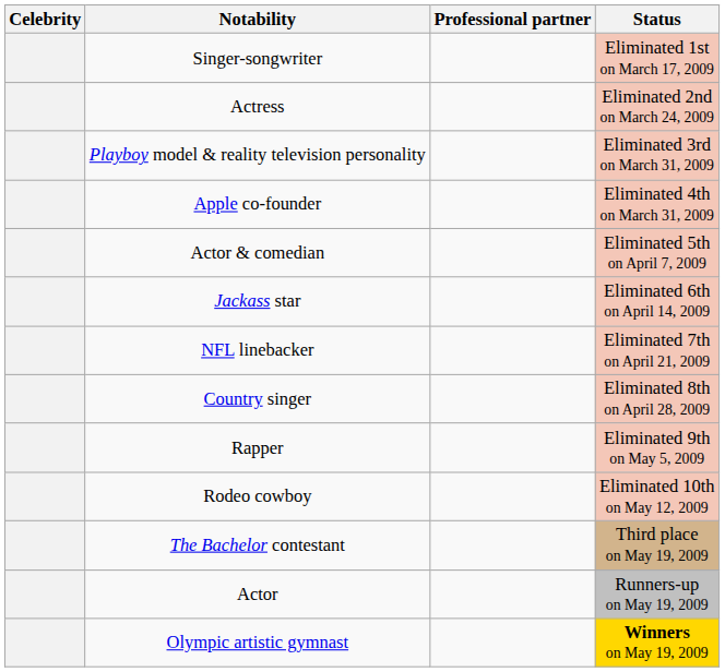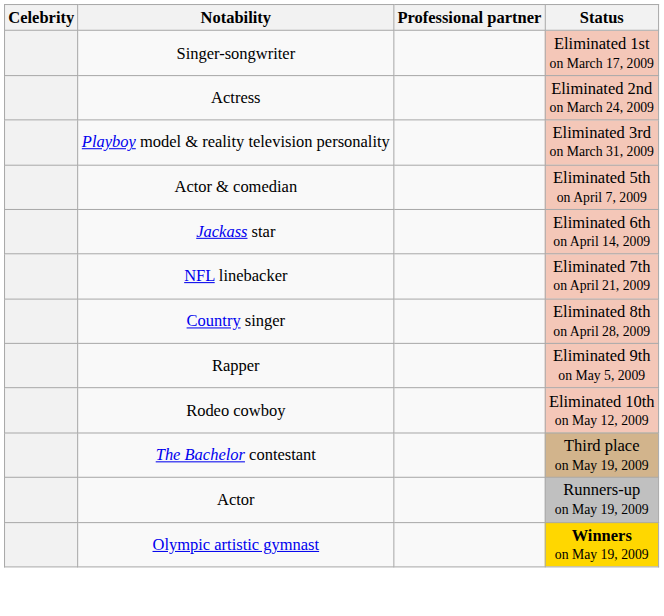- row: Apple co-founder | Eliminated 4th on March 31, 2009
